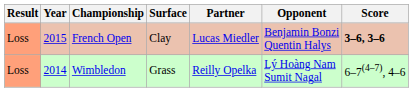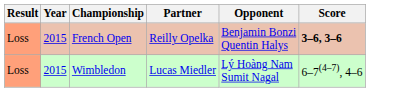- column: Surface | Clay | Grass
French Open | Partner: Lucas Miedler -> Reilly Opelka
Wimbledon | Year: 2014 -> 2015
Wimbledon | Partner: Reilly Opelka -> Lucas Miedler
